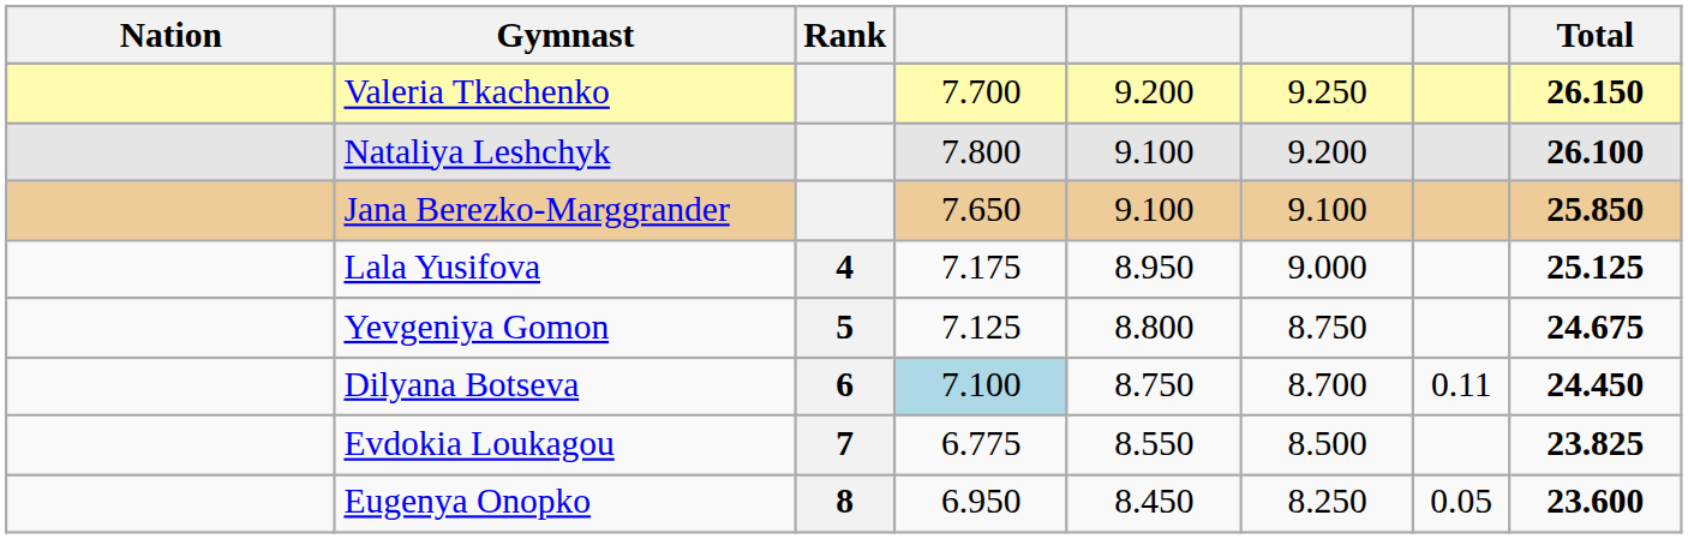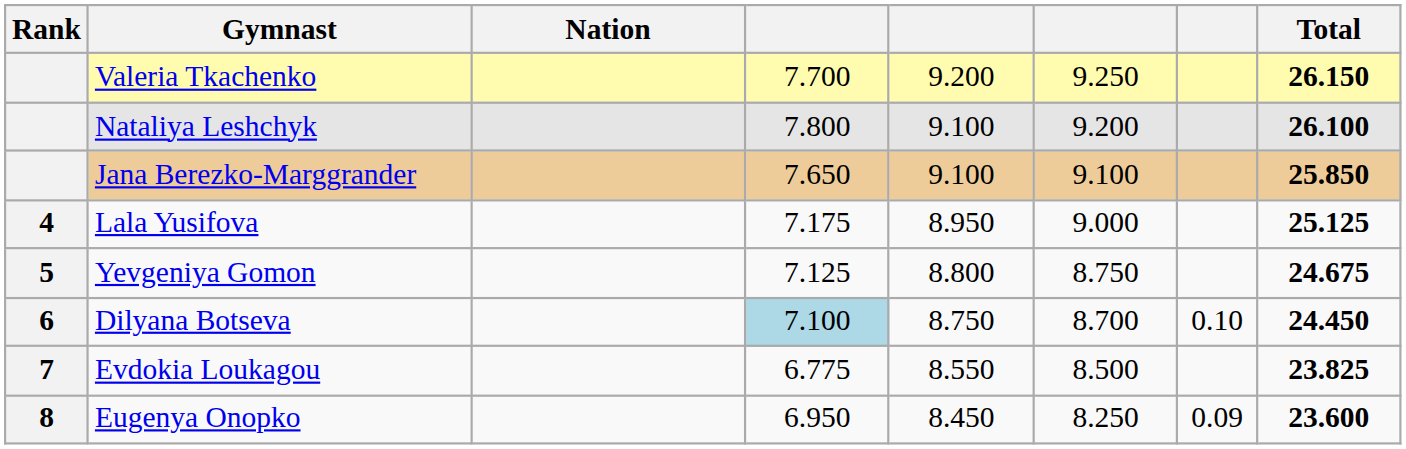columns swapped: Rank <-> Nation
Dilyana Botseva | column 7: 0.11 -> 0.10
Eugenya Onopko | column 7: 0.05 -> 0.09
